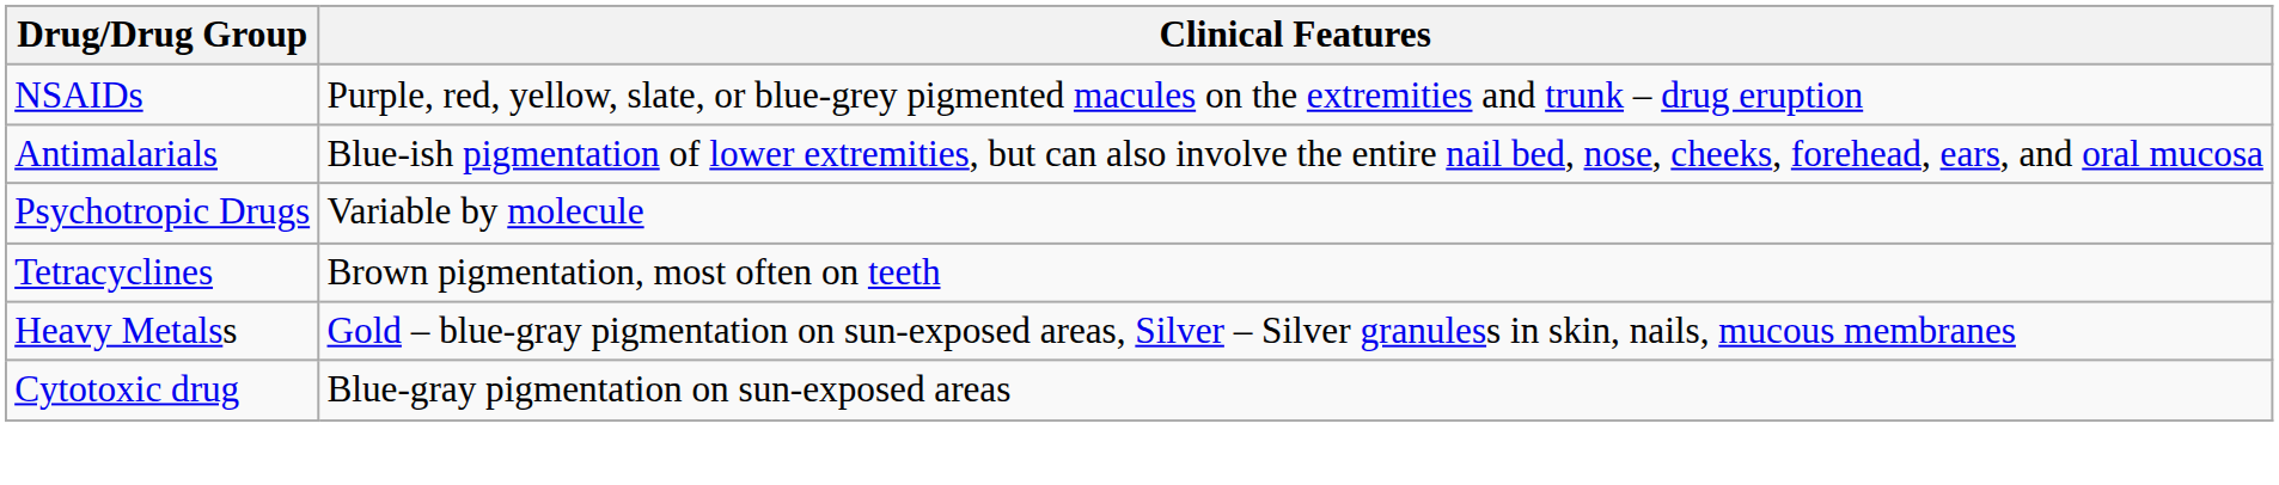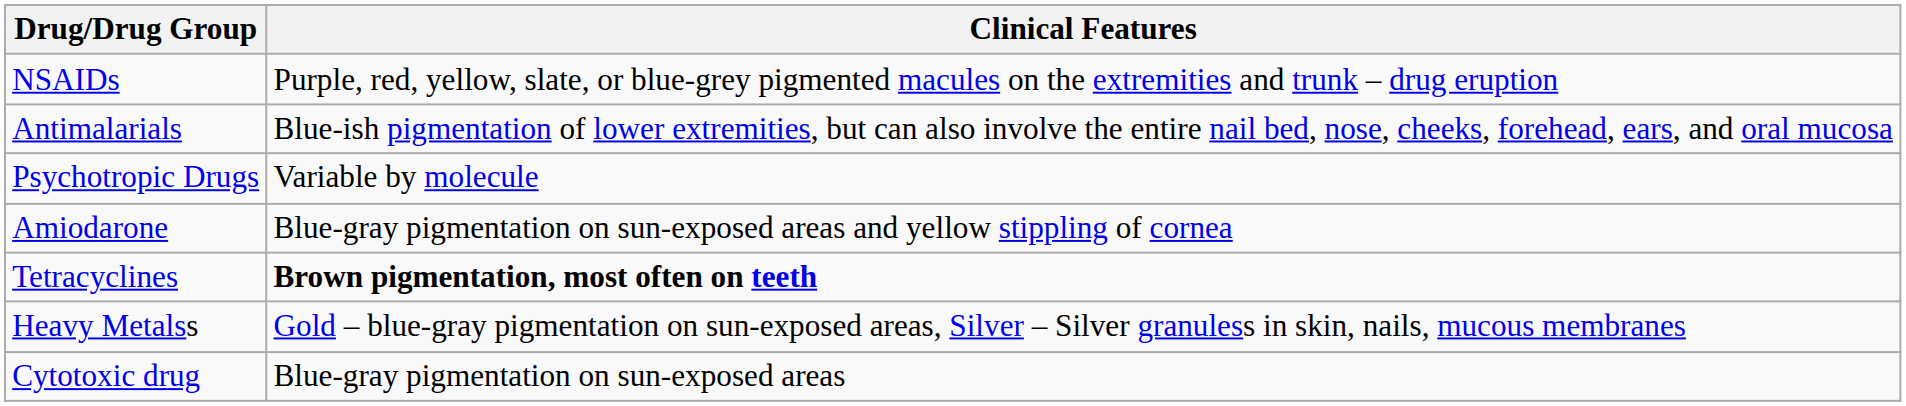+ row: Amiodarone | Blue-gray pigmentation on sun-exposed areas and yellow stippling of cornea
Tetracyclines | Clinical Features: normal -> bold
